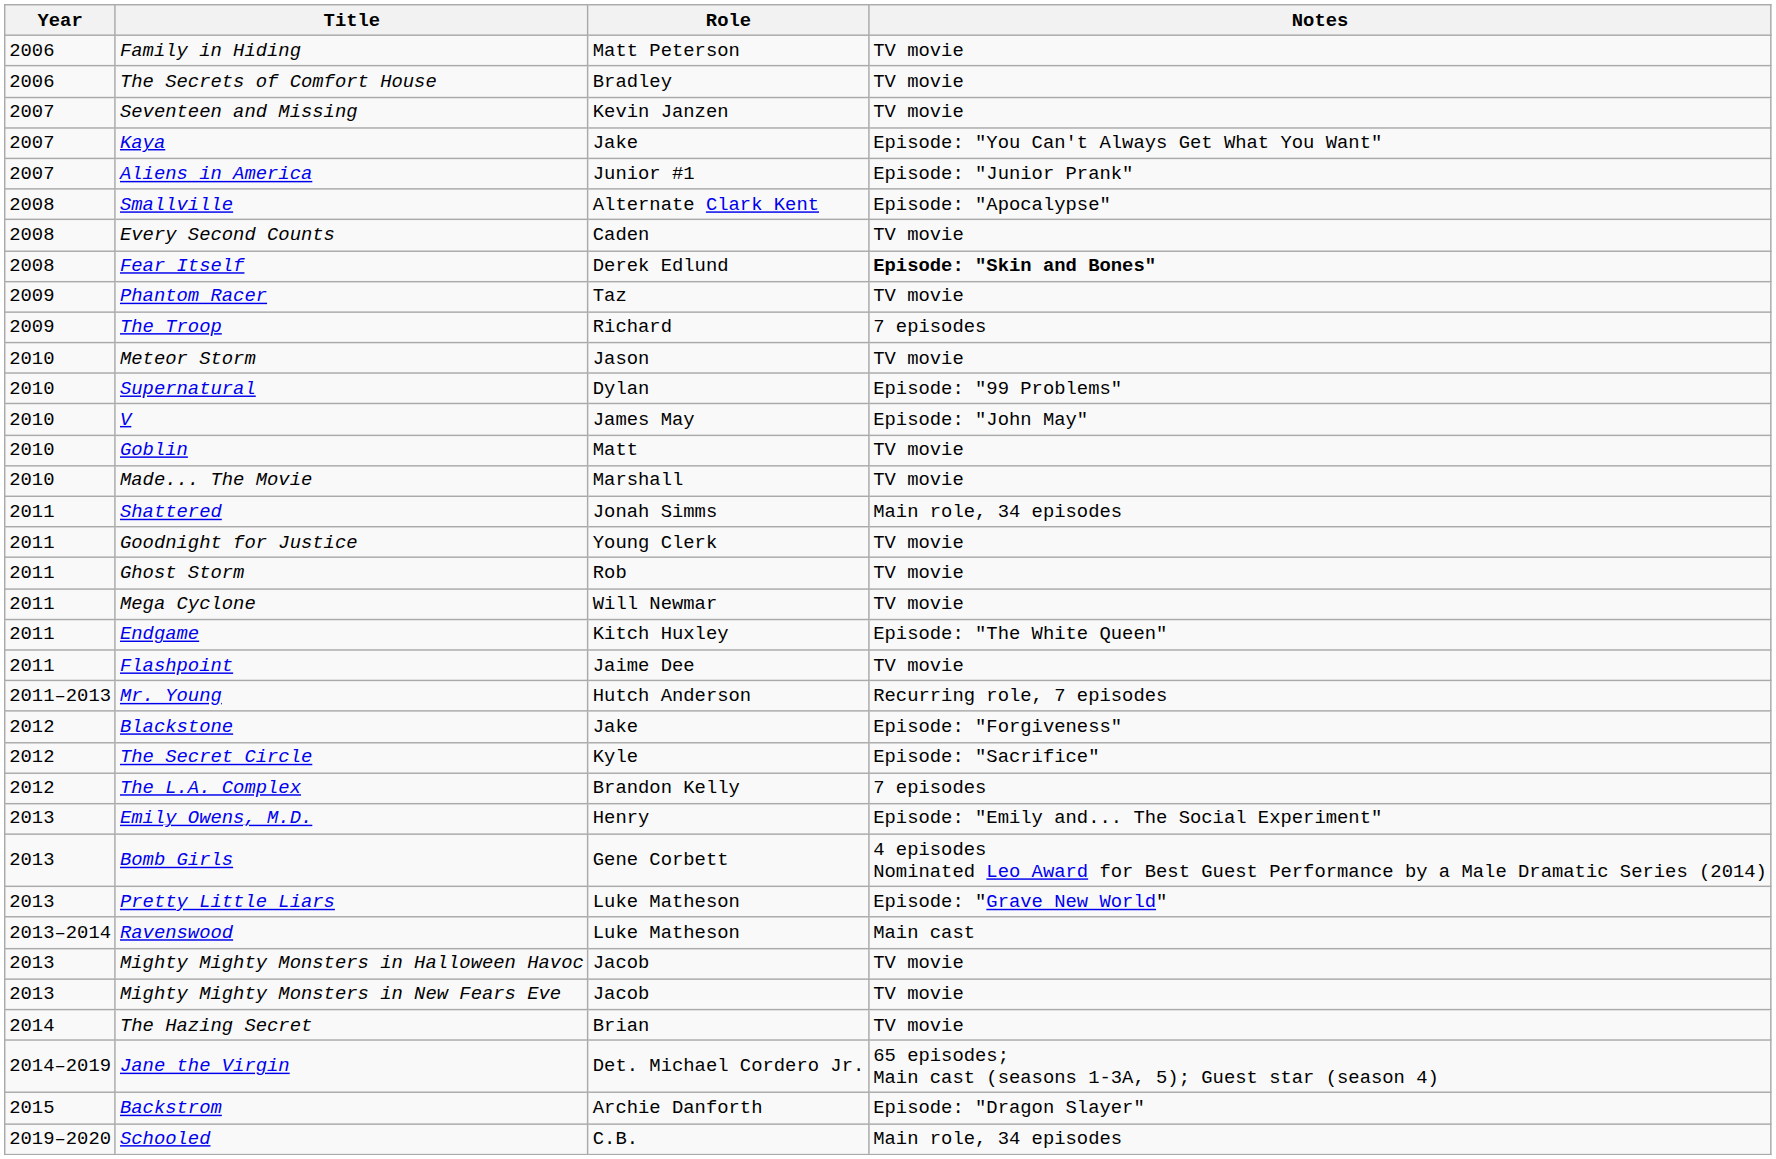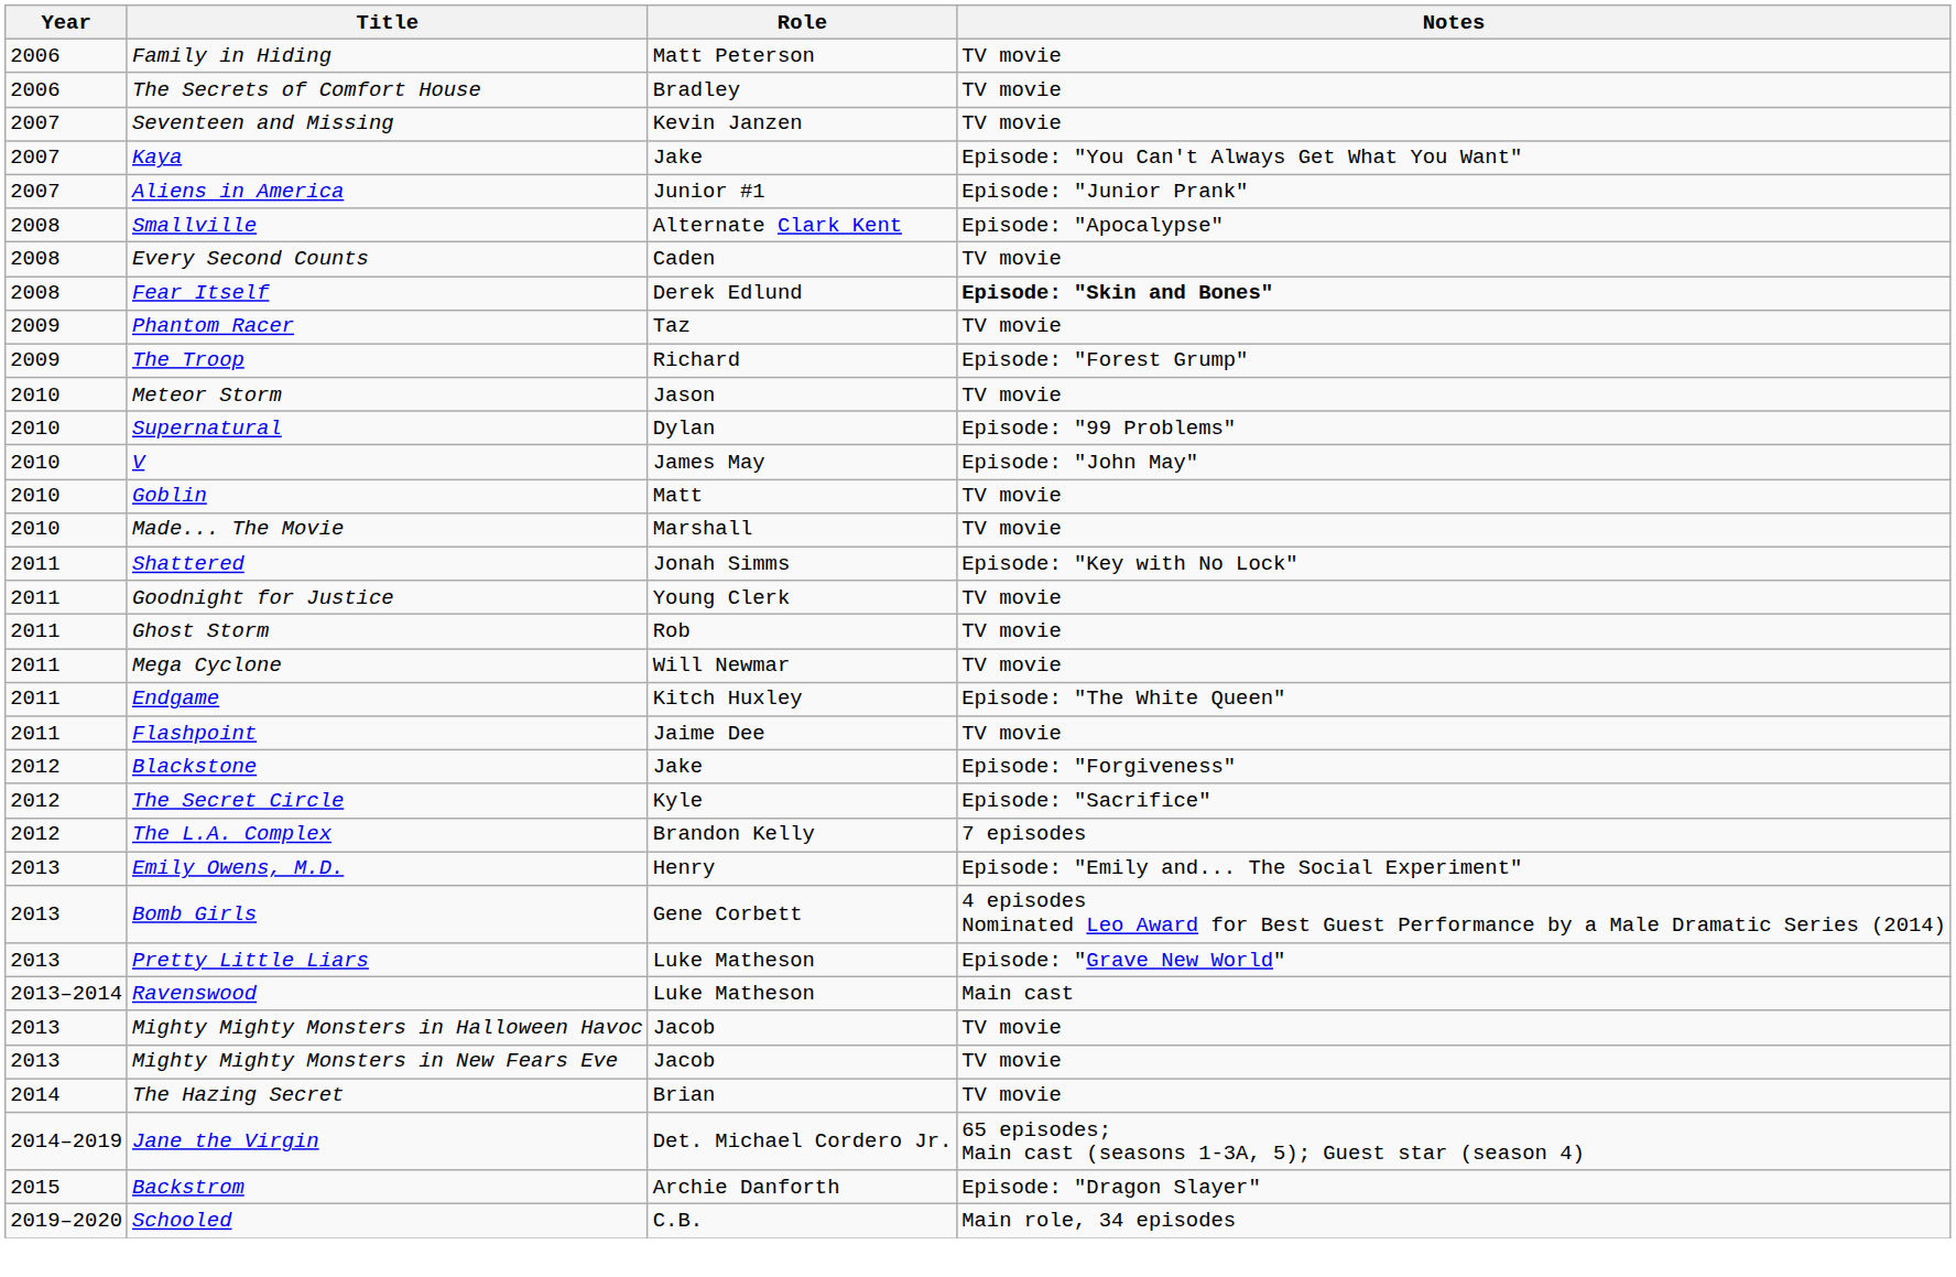The Troop | Notes: 7 episodes -> Episode: "Forest Grump"
Shattered | Notes: Main role, 34 episodes -> Episode: "Key with No Lock"
- row: 2011–2013 | Mr. Young | Hutch Anderson | Recurring role, 7 episodes
